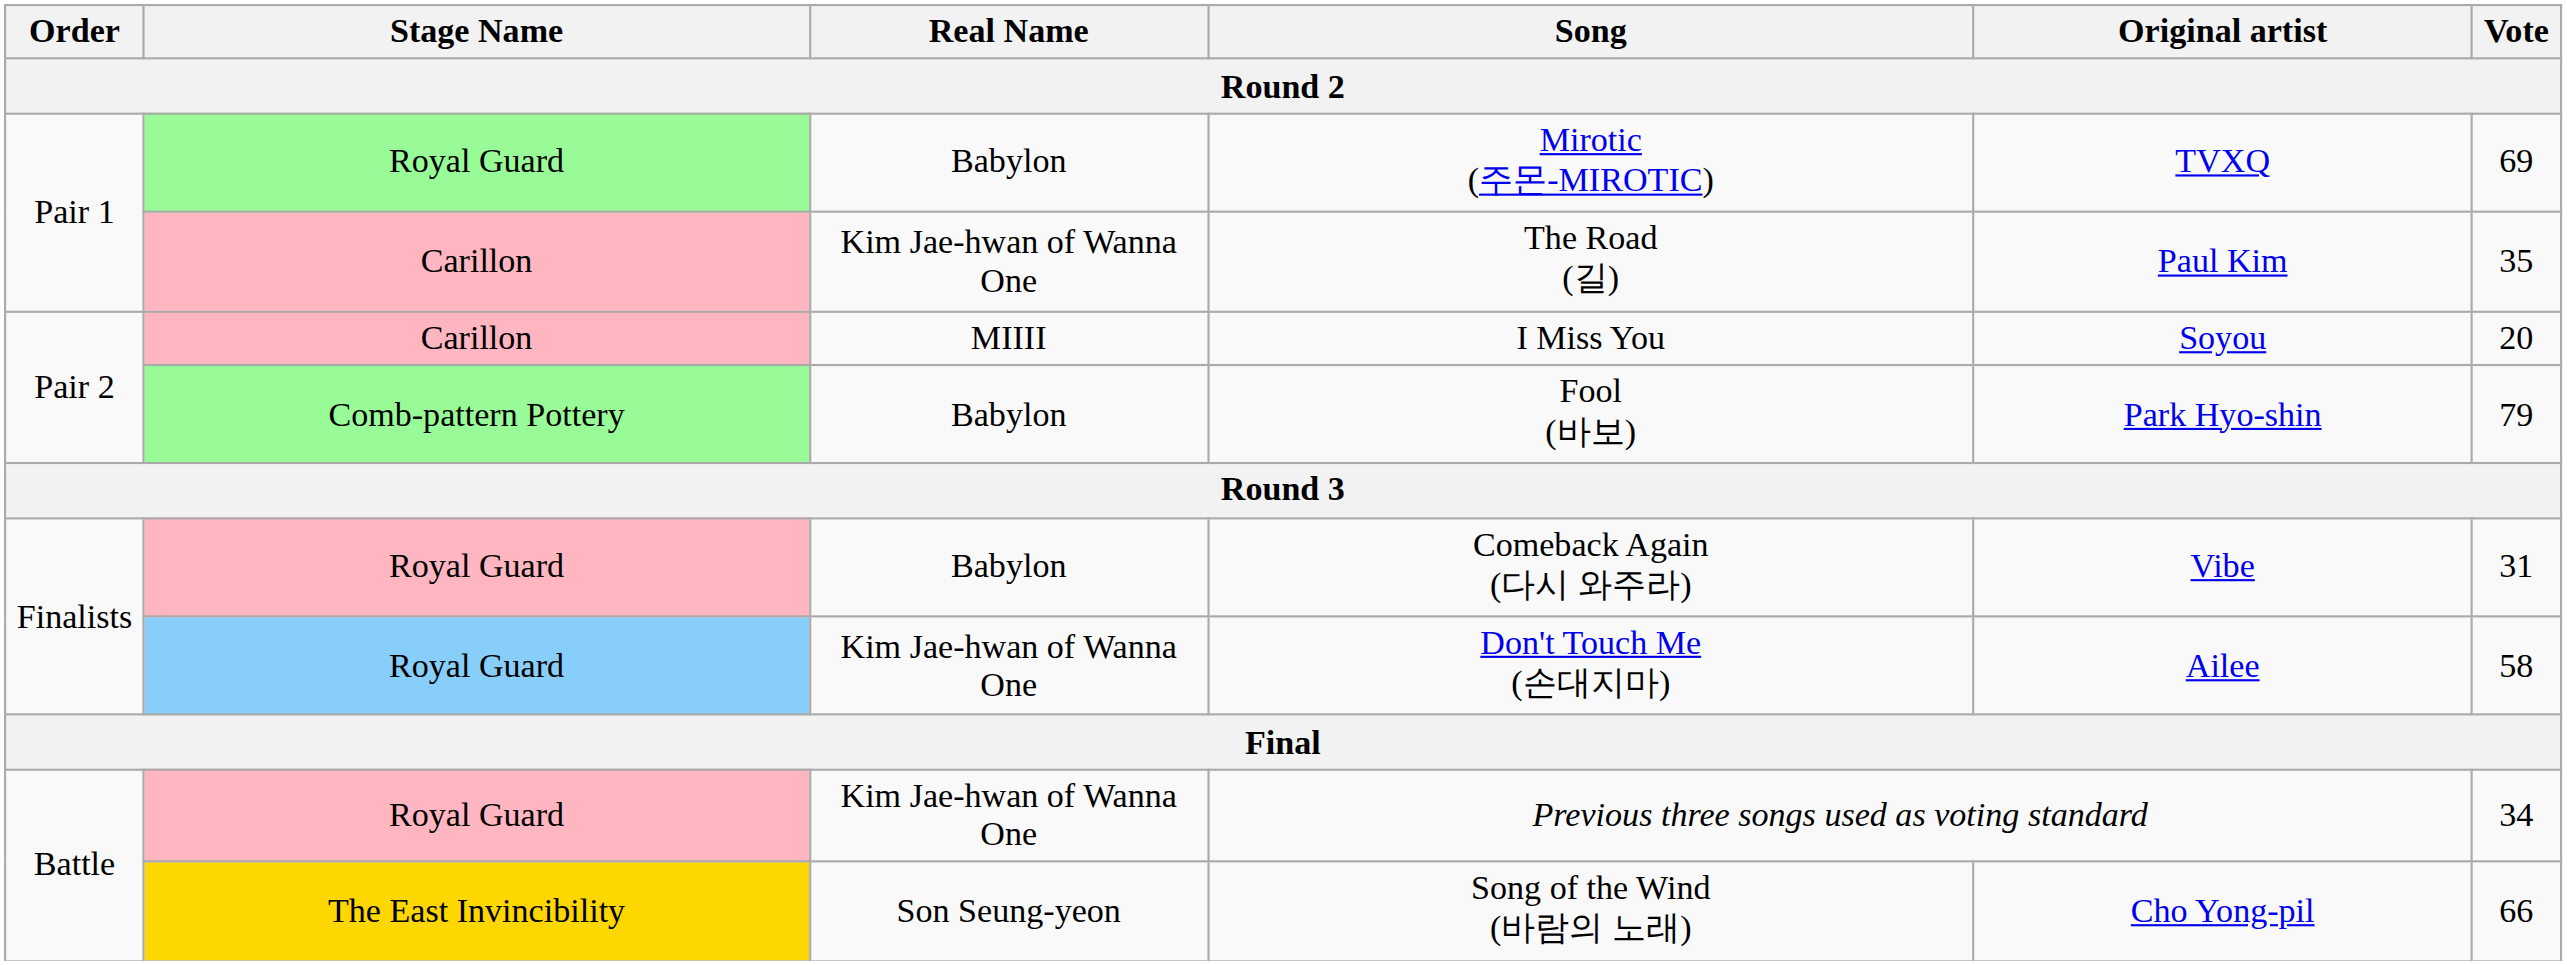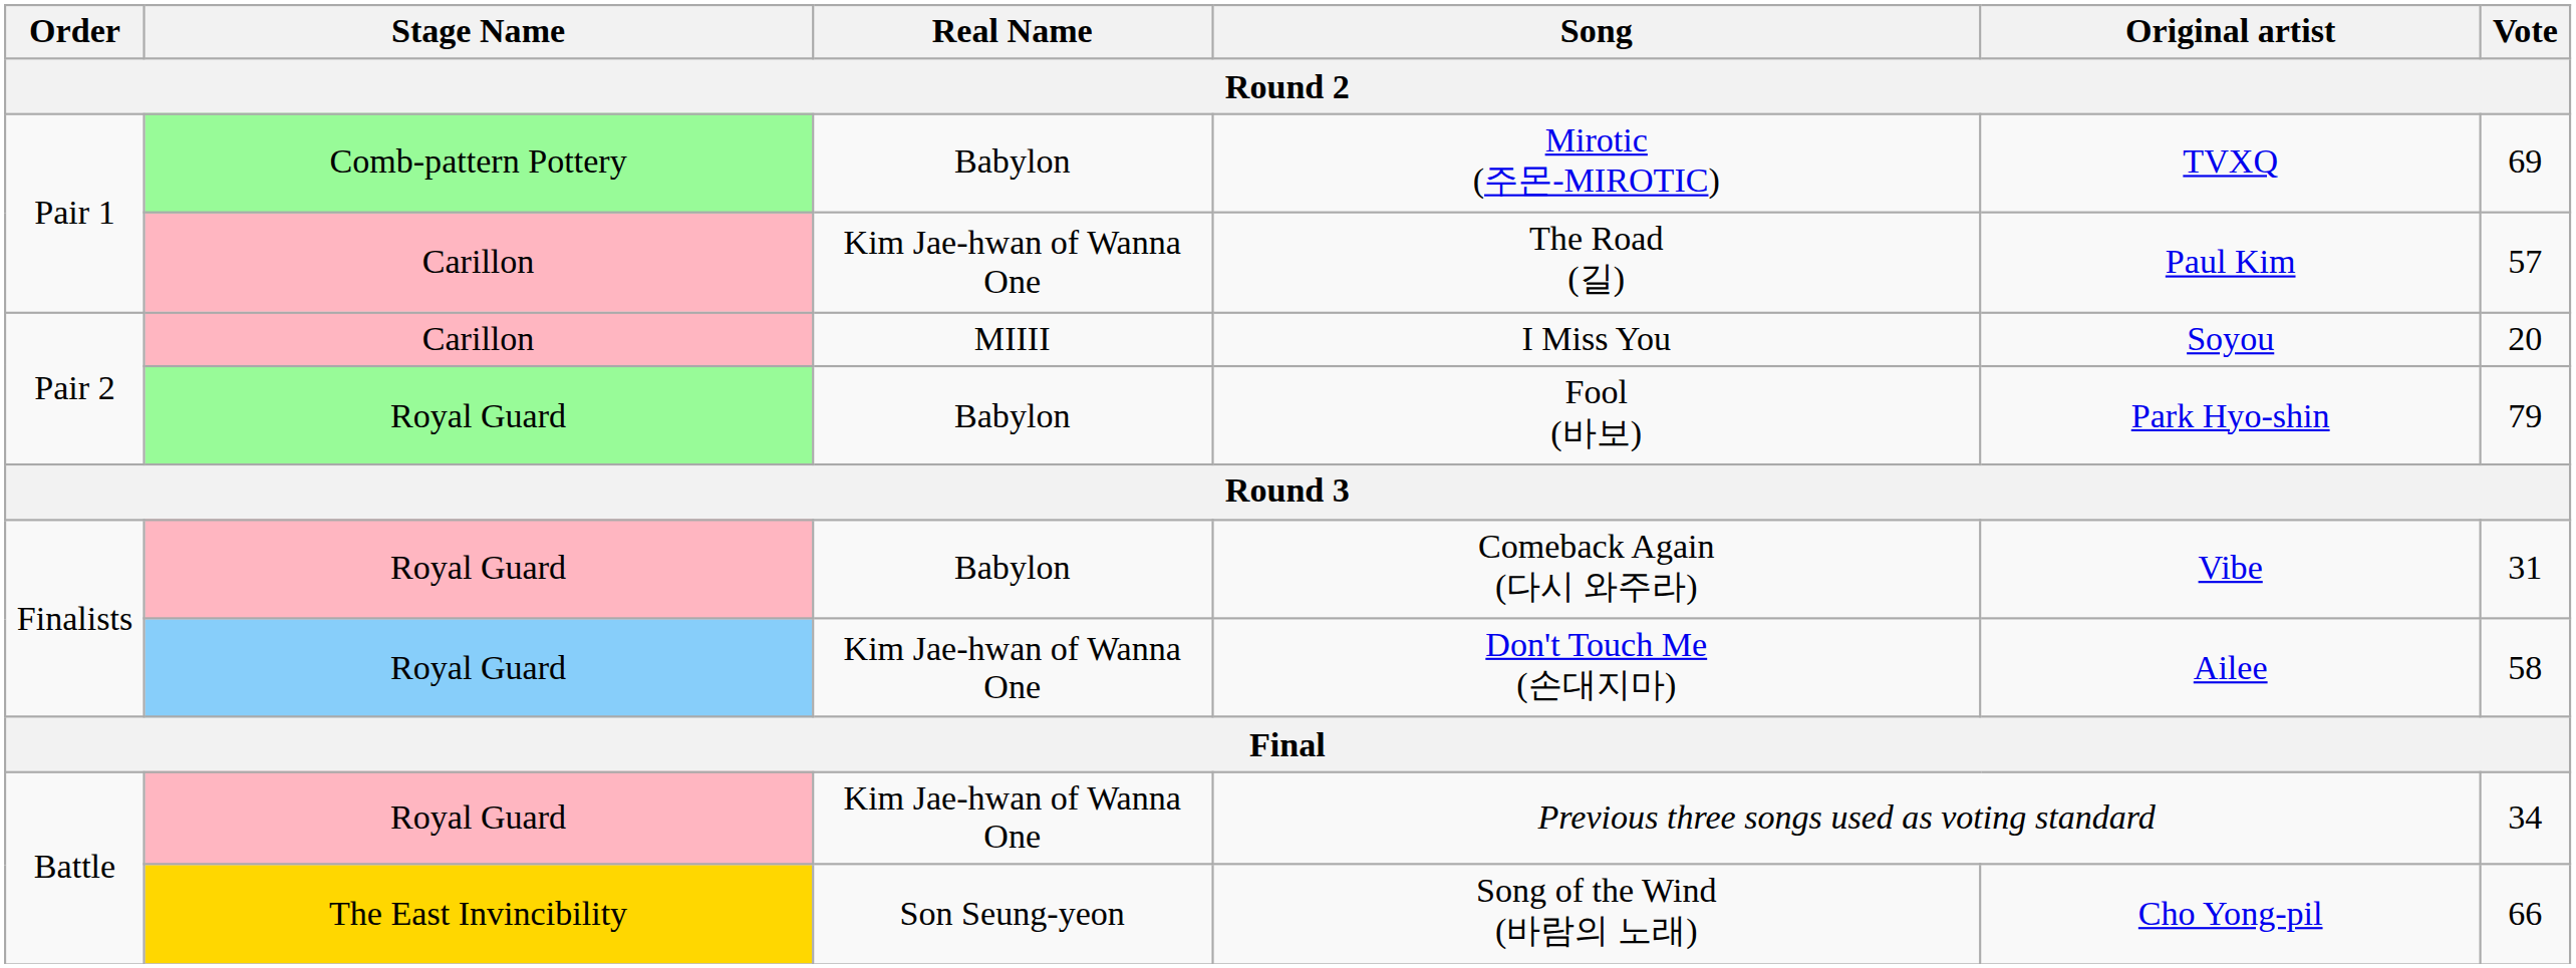Mirotic (주몬-MIROTIC) | Stage Name: Royal Guard -> Comb-pattern Pottery
The Road (길) | Vote: 35 -> 57
Fool (바보) | Stage Name: Comb-pattern Pottery -> Royal Guard
